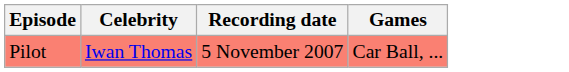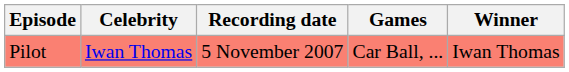+ column: Winner | Iwan Thomas
